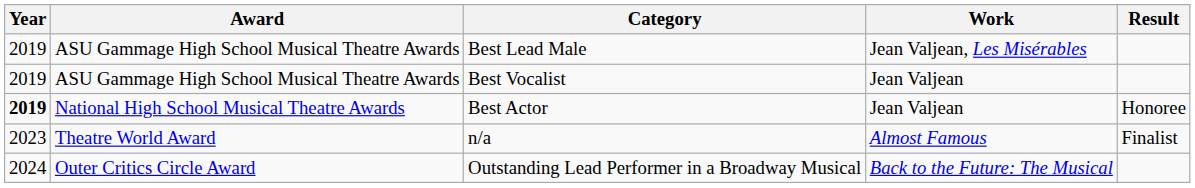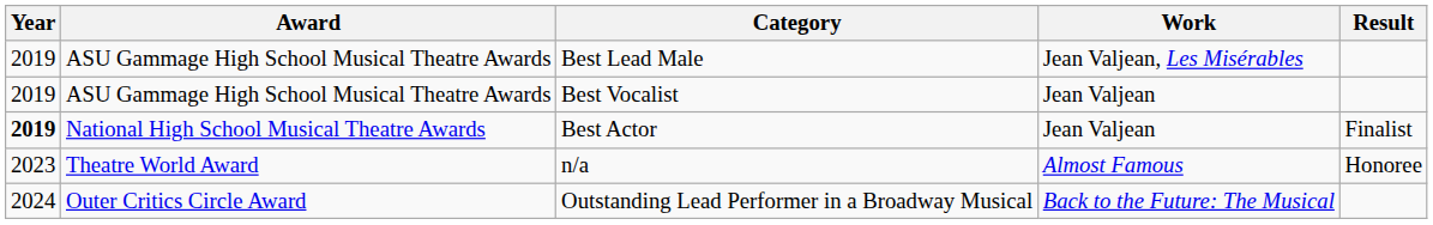Best Actor | Result: Honoree -> Finalist
n/a | Result: Finalist -> Honoree
